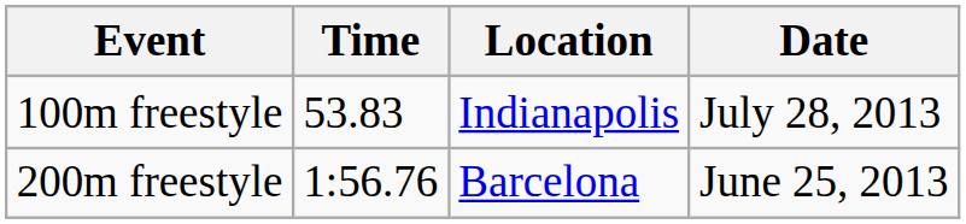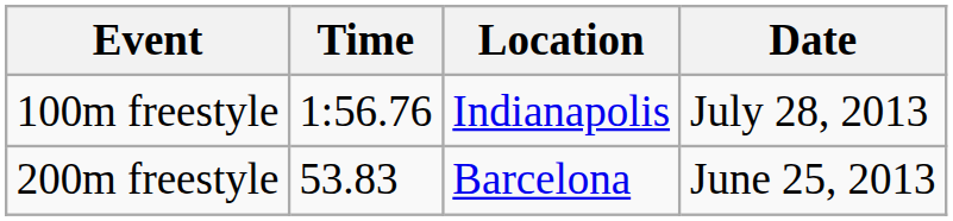100m freestyle | Time: 53.83 -> 1:56.76
200m freestyle | Time: 1:56.76 -> 53.83
